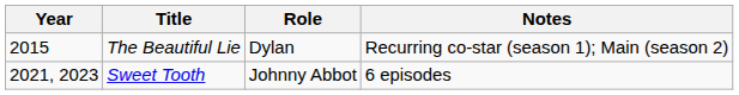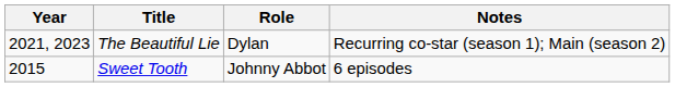The Beautiful Lie | Year: 2015 -> 2021, 2023
Sweet Tooth | Year: 2021, 2023 -> 2015
